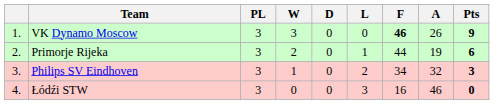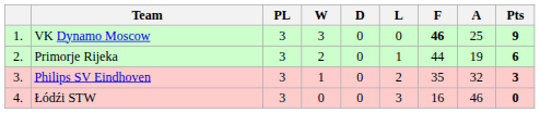VK Dynamo Moscow | A: 26 -> 25
Philips SV Eindhoven | F: 34 -> 35
